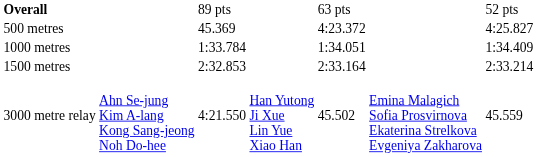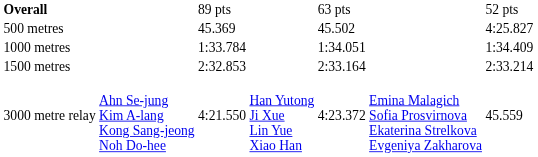500 metres | column 5: 4:23.372 -> 45.502
3000 metre relay | column 5: 45.502 -> 4:23.372
